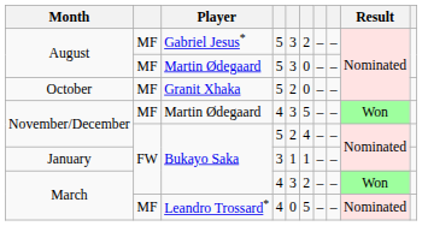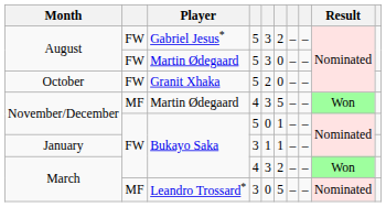August / Gabriel Jesus* | column 2: MF -> FW
August / Martin Ødegaard | column 2: MF -> FW
October | column 2: MF -> FW
November/December / Bukayo Saka | column 5: 2 -> 0
November/December / Bukayo Saka | column 6: 4 -> 1
March / Leandro Trossard* | column 4: 4 -> 3
